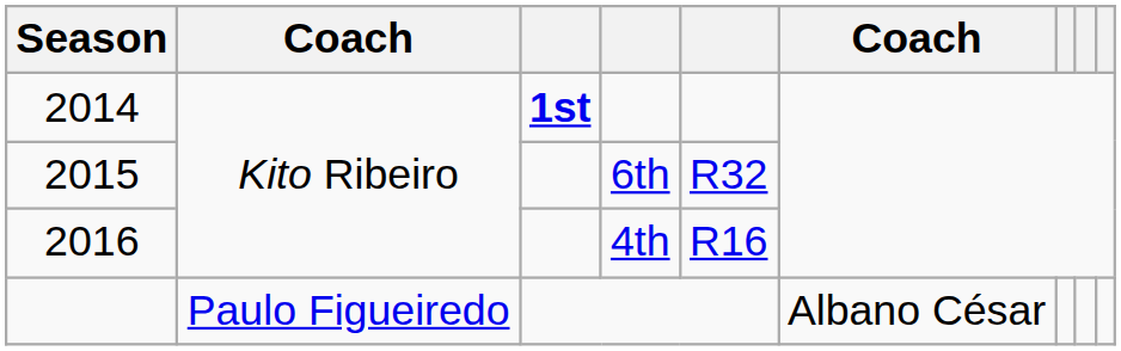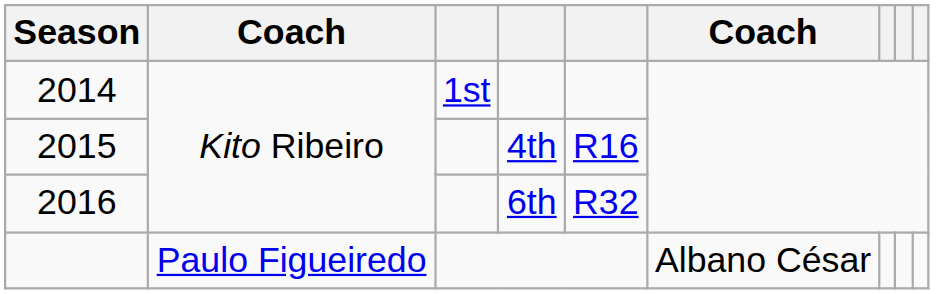2014 | column 3: bold -> normal
2015 | column 4: 6th -> 4th
2015 | column 5: R32 -> R16
2016 | column 4: 4th -> 6th
2016 | column 5: R16 -> R32
